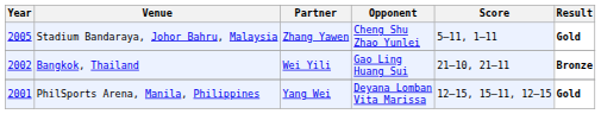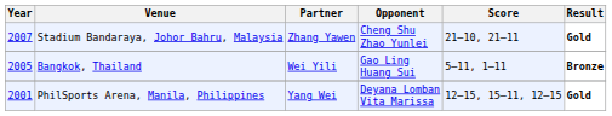Stadium Bandaraya, Johor Bahru, Malaysia | Year: 2005 -> 2007
Stadium Bandaraya, Johor Bahru, Malaysia | Score: 5–11, 1–11 -> 21–10, 21–11
Bangkok, Thailand | Year: 2002 -> 2005
Bangkok, Thailand | Score: 21–10, 21–11 -> 5–11, 1–11
